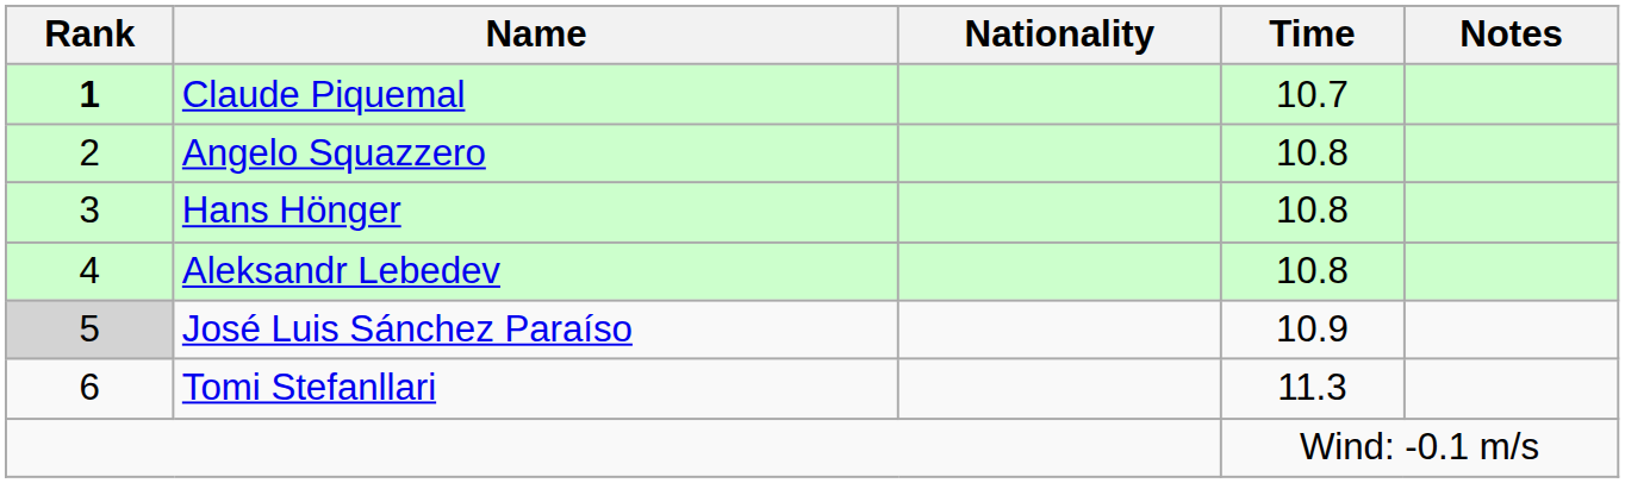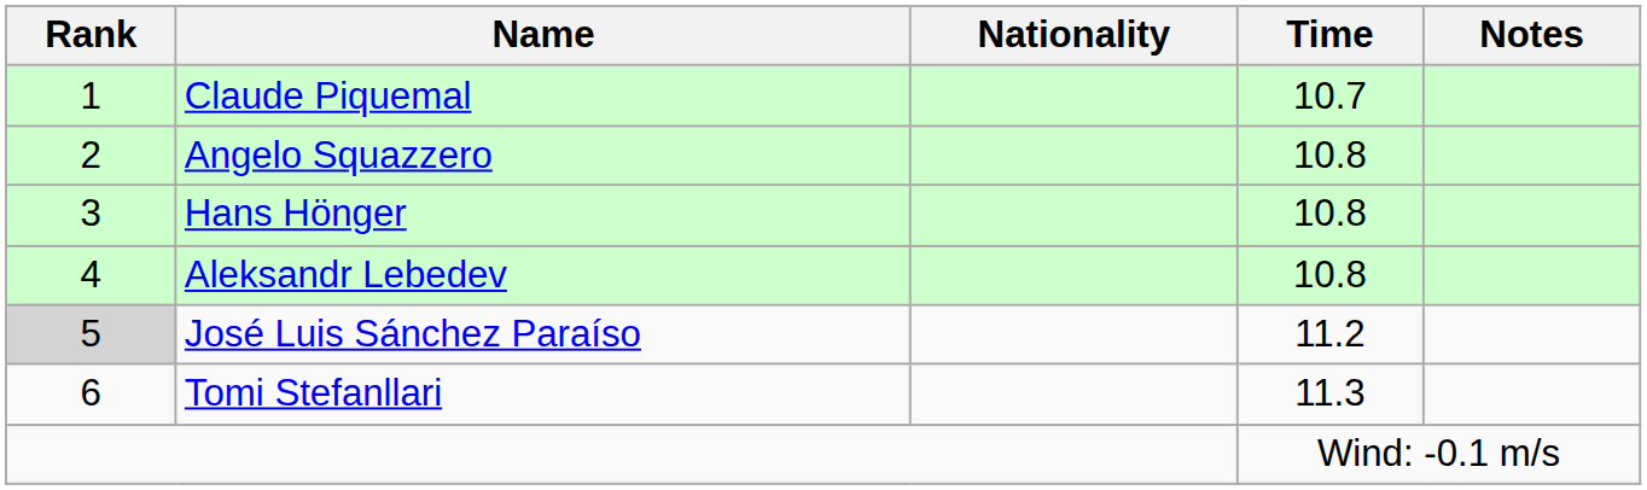Claude Piquemal | Rank: bold -> normal
José Luis Sánchez Paraíso | Time: 10.9 -> 11.2
